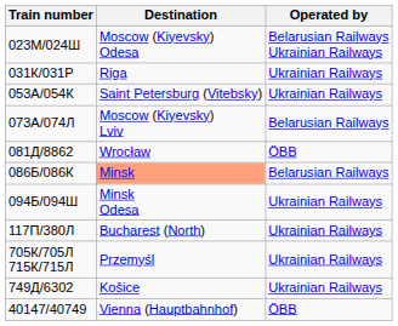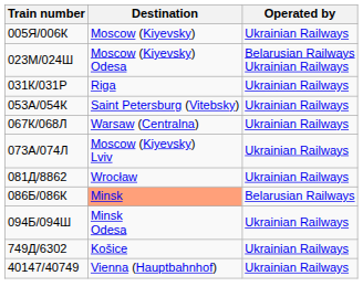+ row: 005Я/006К | Moscow (Kiyevsky) | Ukrainian Railways
+ row: 067К/068Л | Warsaw (Centralna) | Ukrainian Railways
073А/074Л | Operated by: Belarusian Railways -> Ukrainian Railways
081Д/8862 | Operated by: ÖBB -> Ukrainian Railways
- row: 117П/380Л | Bucharest (North) | Ukrainian Railways
- row: 705К/705Л 715К/715Л | Przemyśl | Ukrainian Railways
40147/40749 | Operated by: ÖBB -> Ukrainian Railways
